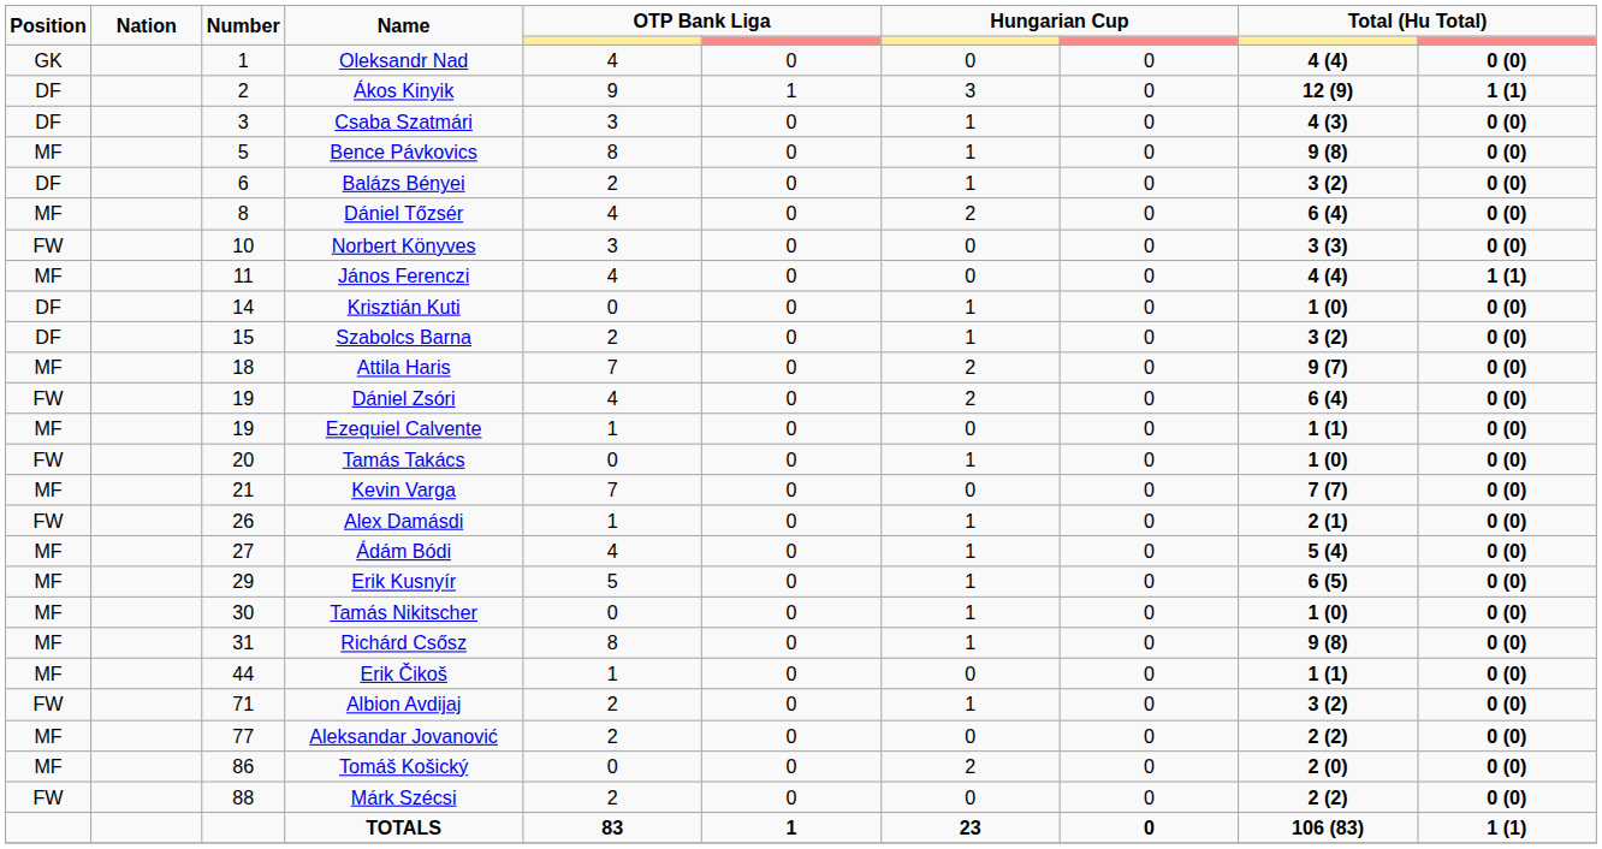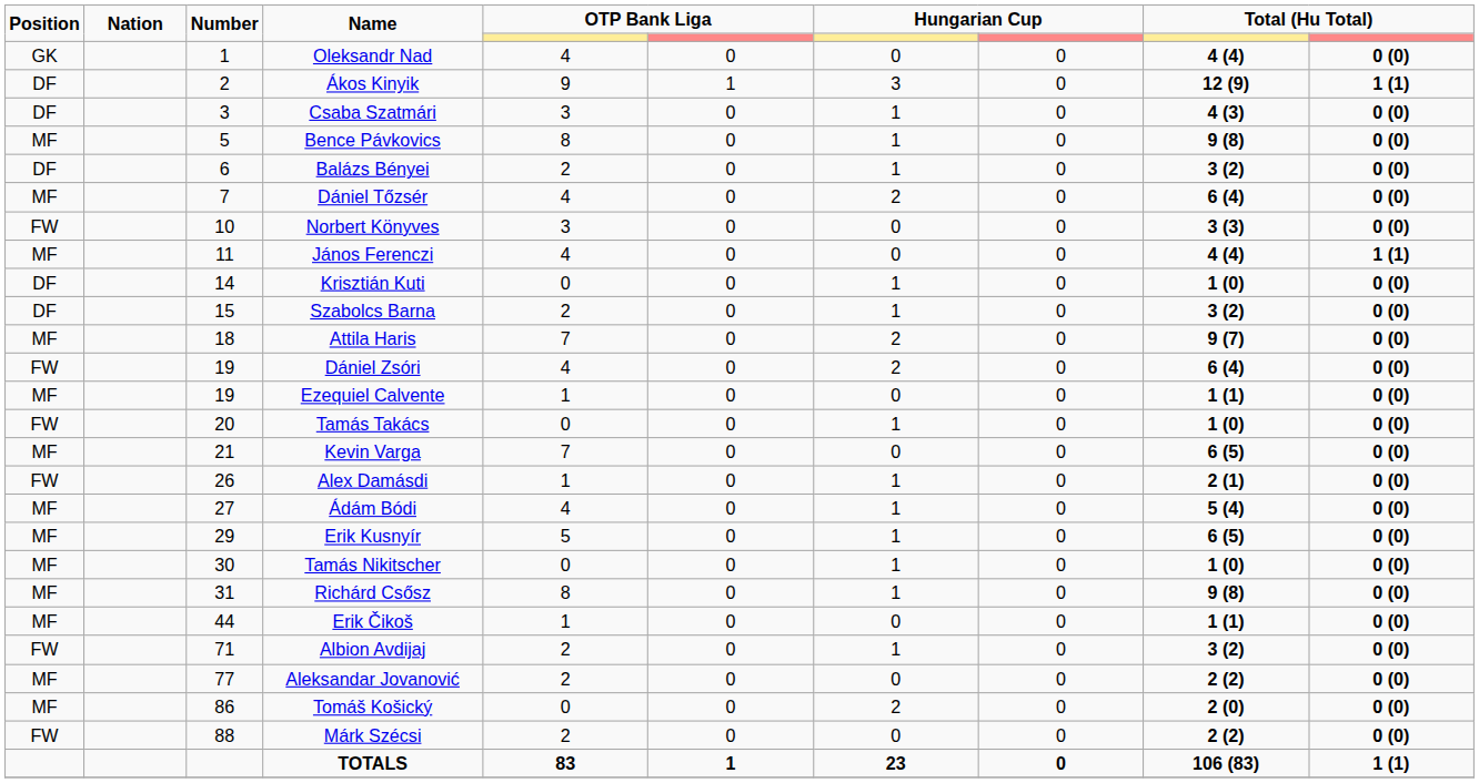Dániel Tőzsér | Number: 8 -> 7
Kevin Varga | column 9: 7 (7) -> 6 (5)
